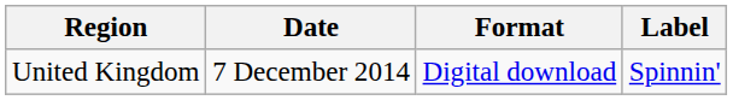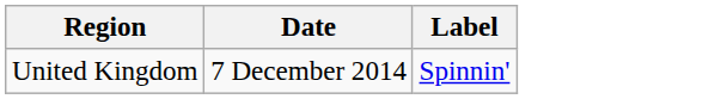- column: Format | Digital download
